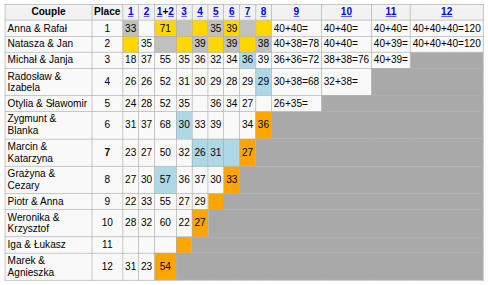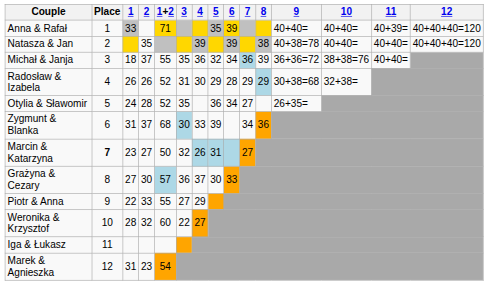Anna & Rafał | 11: 40+40= -> 40+39=
Natasza & Jan | 11: 40+39= -> 40+40=
Michał & Janja | 11: 40+39= -> 40+40=
